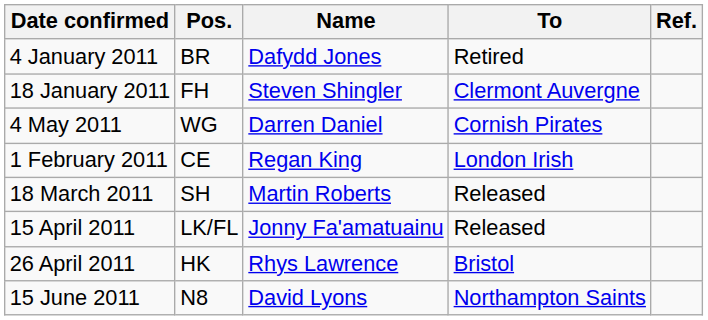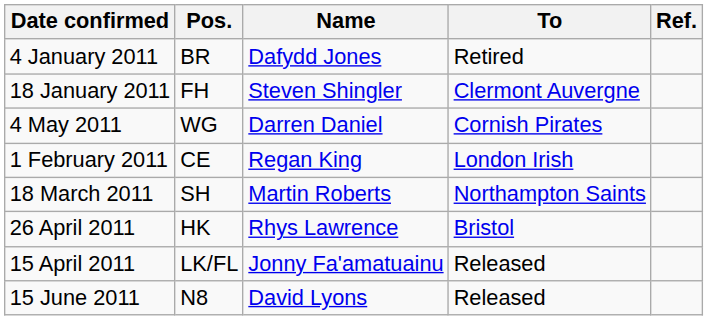18 March 2011 | To: Released -> Northampton Saints
rows swapped: 15 April 2011 <-> 26 April 2011
15 June 2011 | To: Northampton Saints -> Released
